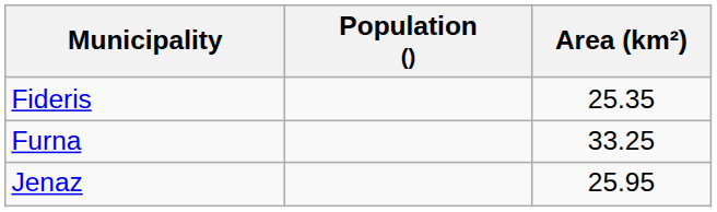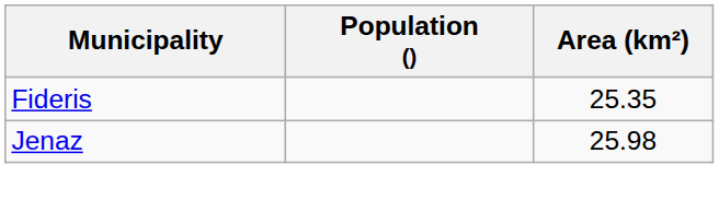- row: Furna | 33.25
Jenaz | Area (km²): 25.95 -> 25.98
